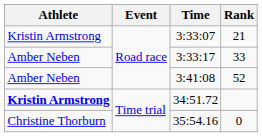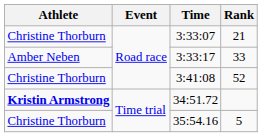3:33:07 | Athlete: Kristin Armstrong -> Christine Thorburn
3:41:08 | Athlete: Amber Neben -> Christine Thorburn
35:54.16 | Rank: 0 -> 5
